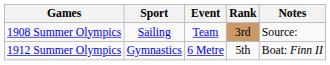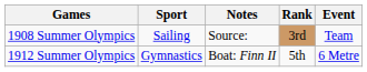columns swapped: Event <-> Notes
